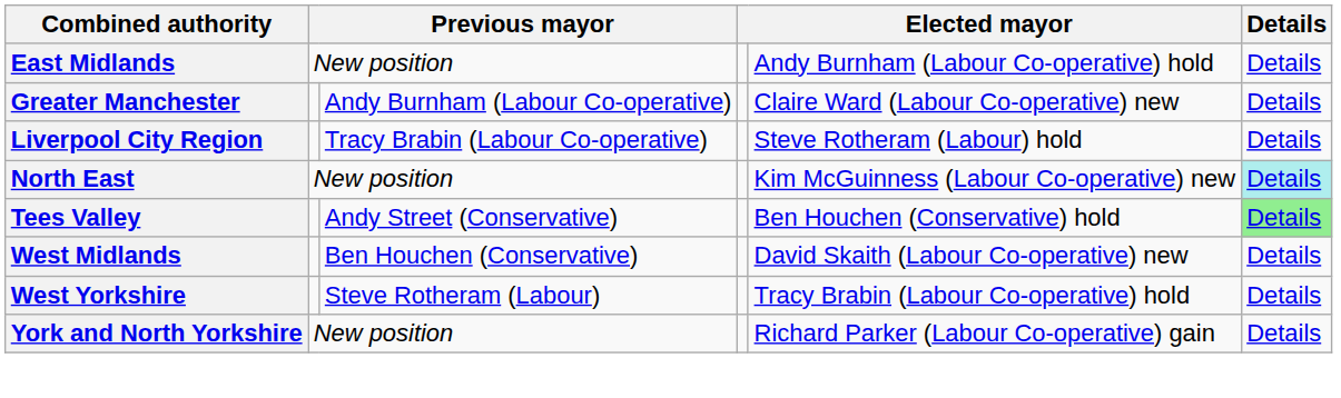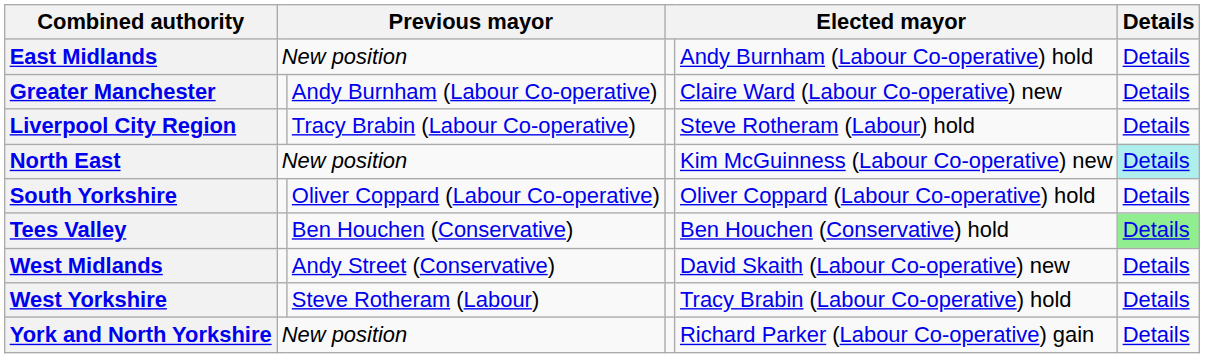+ row: South Yorkshire | Oliver Coppard (Labour Co-operative) | Oliver Coppard (Labour Co-operative) hold | Details
Tees Valley | column 3: Andy Street (Conservative) -> Ben Houchen (Conservative)
West Midlands | column 3: Ben Houchen (Conservative) -> Andy Street (Conservative)
